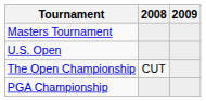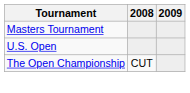- row: PGA Championship
